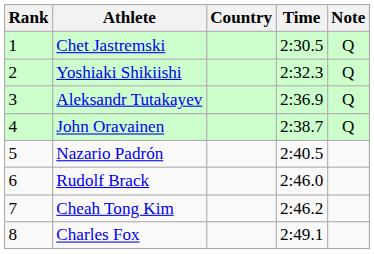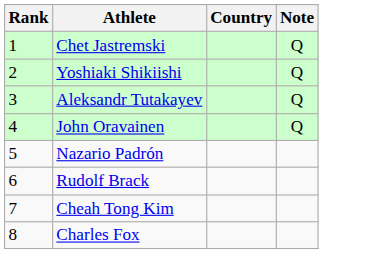- column: Time | 2:30.5 | 2:32.3 | 2:36.9 | 2:38.7 | 2:40.5 | 2:46.0 | 2:46.2 | 2:49.1
